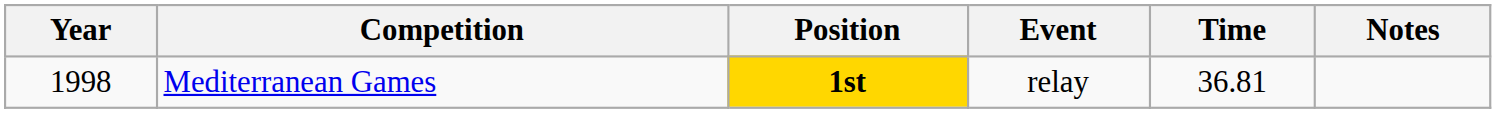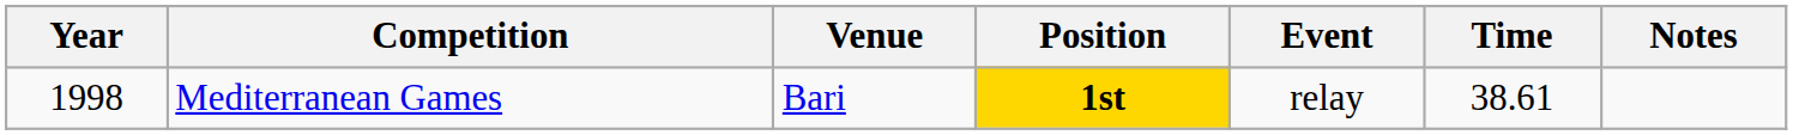+ column: Venue | Bari
Mediterranean Games | Time: 36.81 -> 38.61
